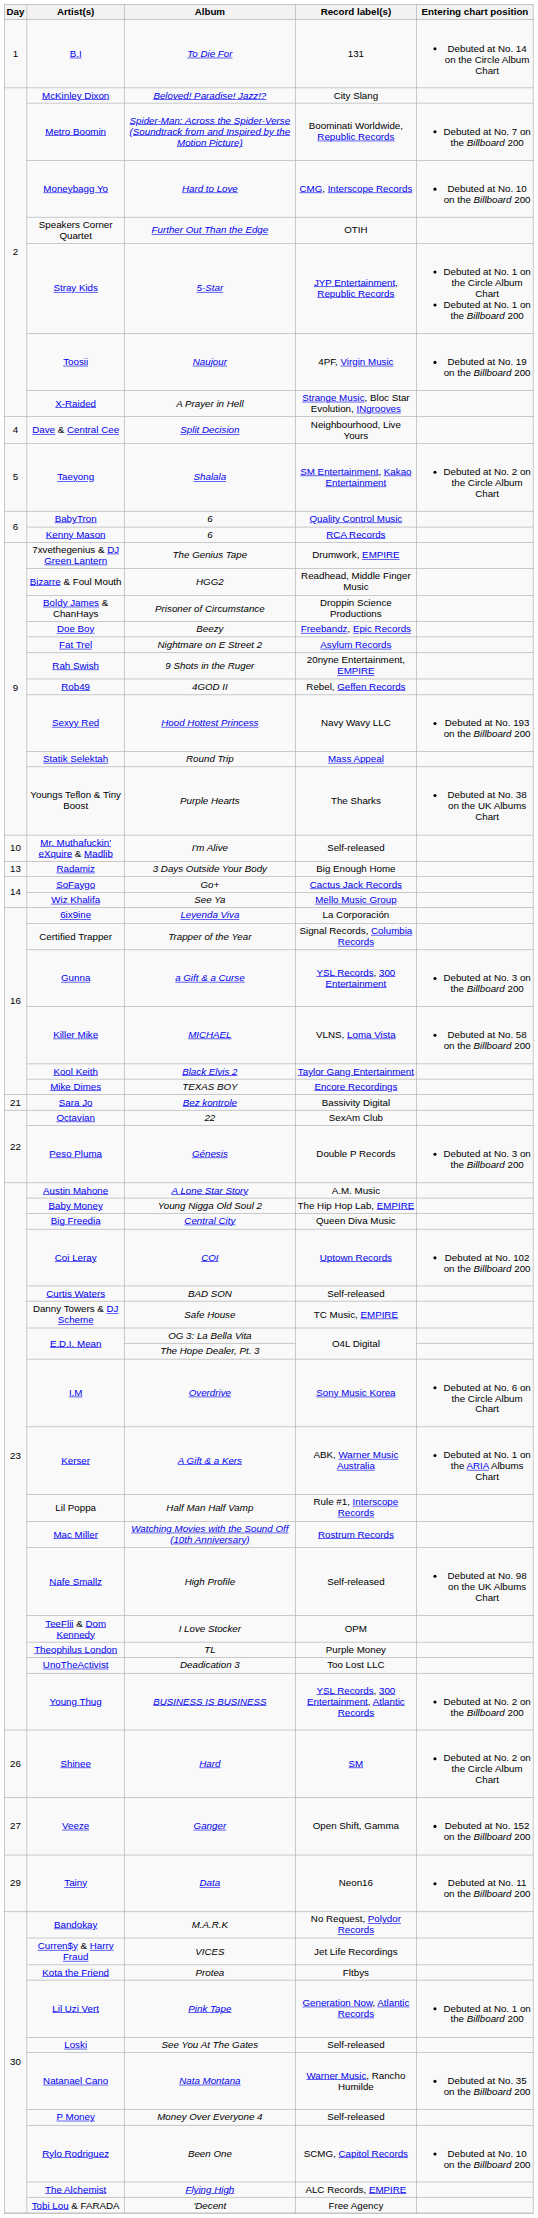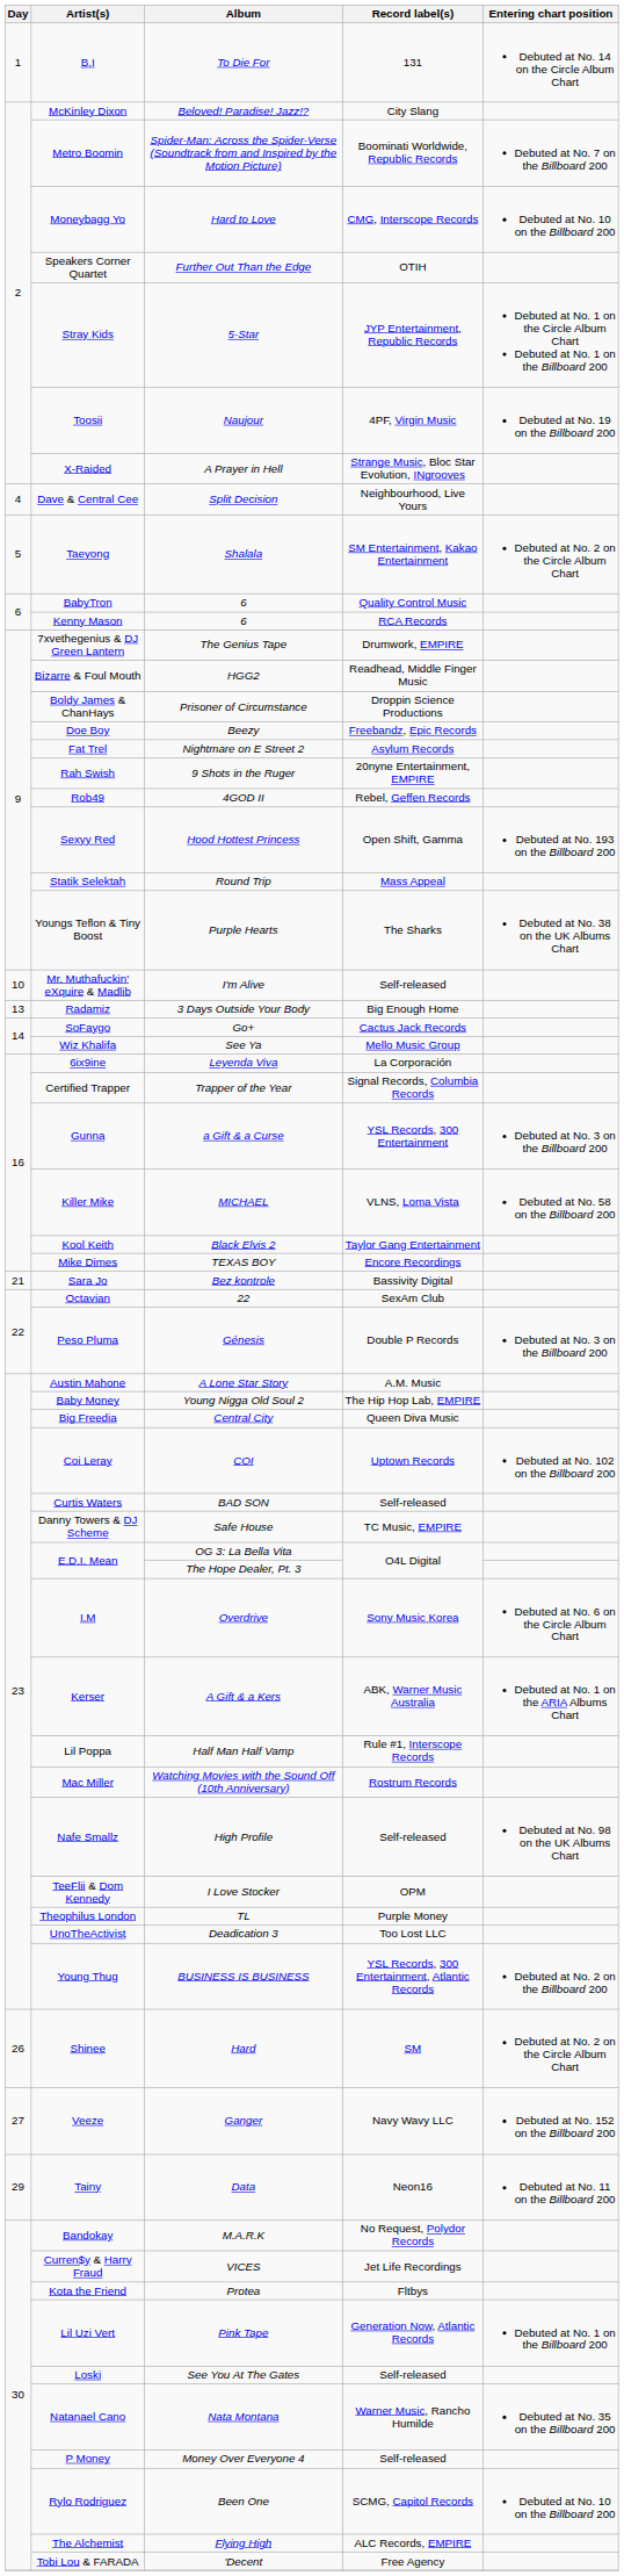Sexyy Red | Record label(s): Navy Wavy LLC -> Open Shift, Gamma
Veeze | Record label(s): Open Shift, Gamma -> Navy Wavy LLC
